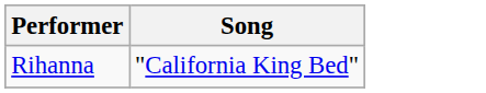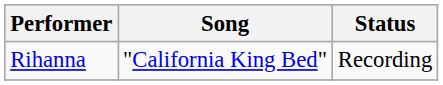+ column: Status | Recording
